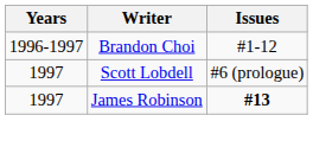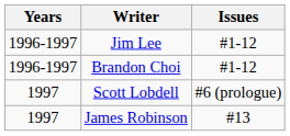+ row: 1996-1997 | Jim Lee | #1-12
James Robinson | Issues: bold -> normal
